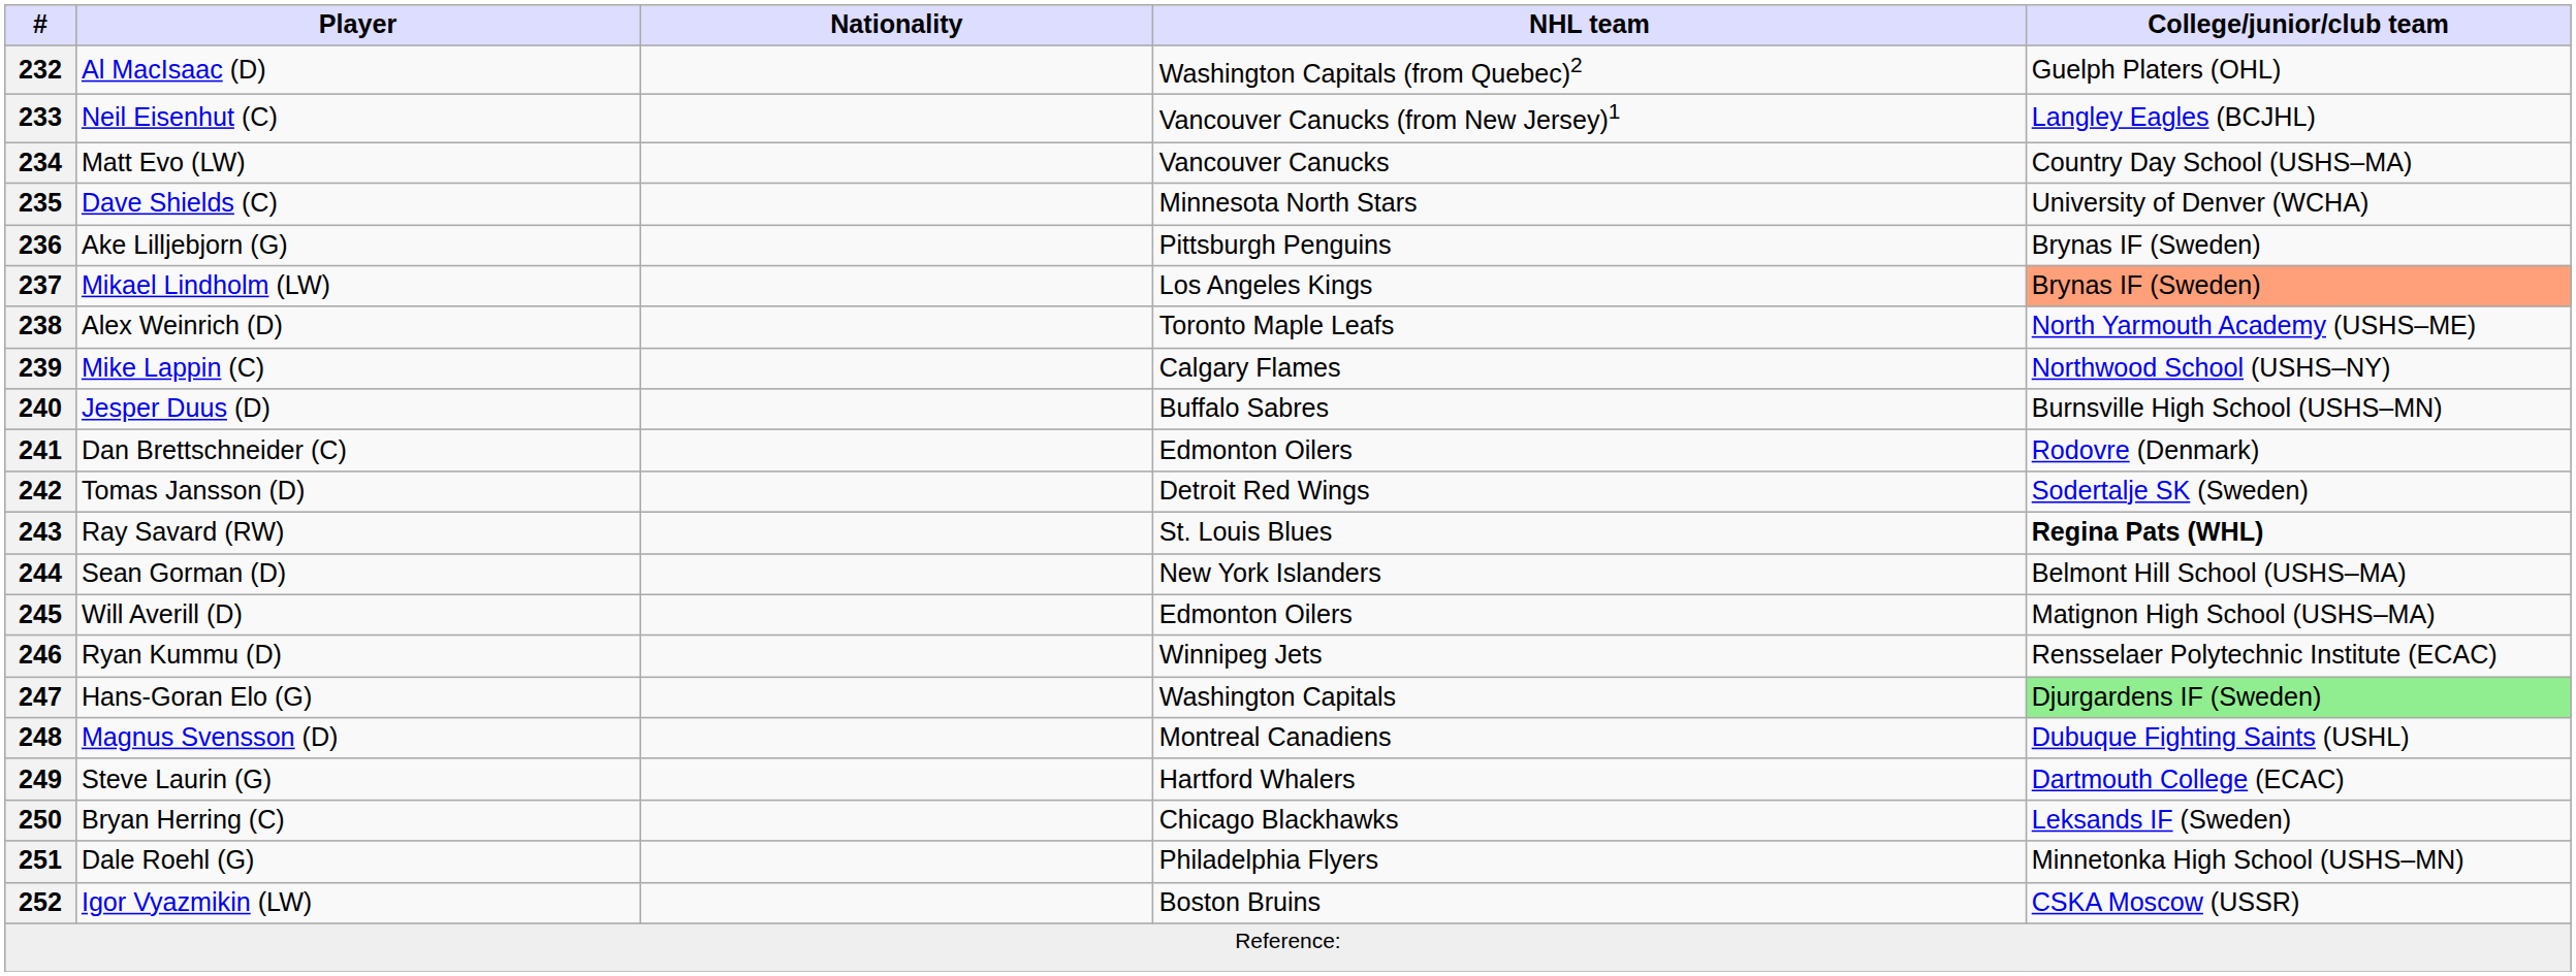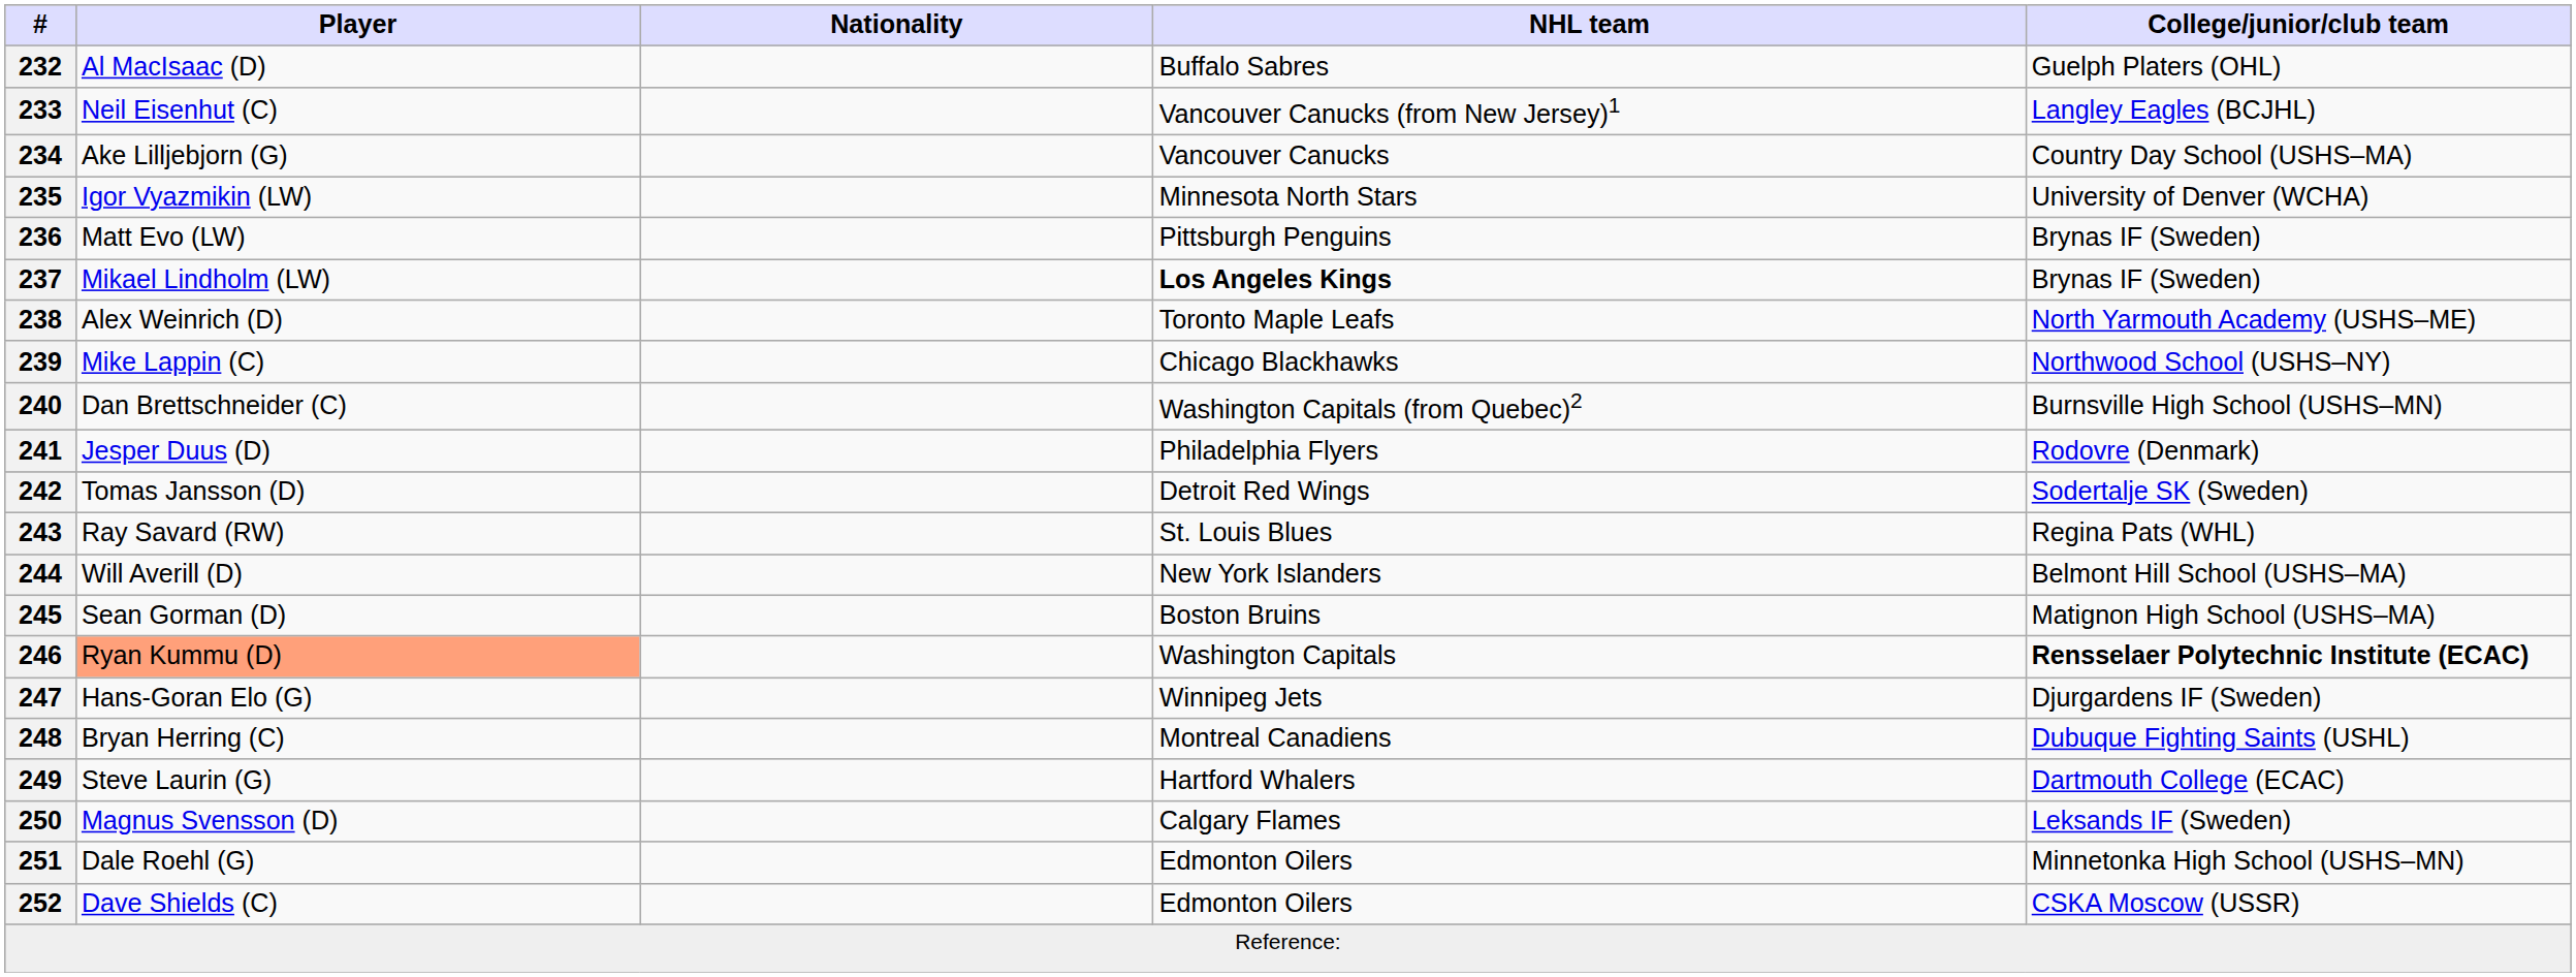232 | NHL team: Washington Capitals (from Quebec)2 -> Buffalo Sabres
234 | Player: Matt Evo (LW) -> Ake Lilljebjorn (G)
235 | Player: Dave Shields (C) -> Igor Vyazmikin (LW)
236 | Player: Ake Lilljebjorn (G) -> Matt Evo (LW)
237 | NHL team: normal -> bold
237 | College/junior/club team: lightsalmon background -> no background
239 | NHL team: Calgary Flames -> Chicago Blackhawks
240 | Player: Jesper Duus (D) -> Dan Brettschneider (C)
240 | NHL team: Buffalo Sabres -> Washington Capitals (from Quebec)2
241 | Player: Dan Brettschneider (C) -> Jesper Duus (D)
241 | NHL team: Edmonton Oilers -> Philadelphia Flyers
243 | College/junior/club team: bold -> normal
244 | Player: Sean Gorman (D) -> Will Averill (D)
245 | Player: Will Averill (D) -> Sean Gorman (D)
245 | NHL team: Edmonton Oilers -> Boston Bruins
246 | Player: no background -> lightsalmon background
246 | NHL team: Winnipeg Jets -> Washington Capitals
246 | College/junior/club team: normal -> bold
247 | NHL team: Washington Capitals -> Winnipeg Jets
247 | College/junior/club team: lightgreen background -> no background
248 | Player: Magnus Svensson (D) -> Bryan Herring (C)
250 | Player: Bryan Herring (C) -> Magnus Svensson (D)
250 | NHL team: Chicago Blackhawks -> Calgary Flames
251 | NHL team: Philadelphia Flyers -> Edmonton Oilers
252 | Player: Igor Vyazmikin (LW) -> Dave Shields (C)
252 | NHL team: Boston Bruins -> Edmonton Oilers
